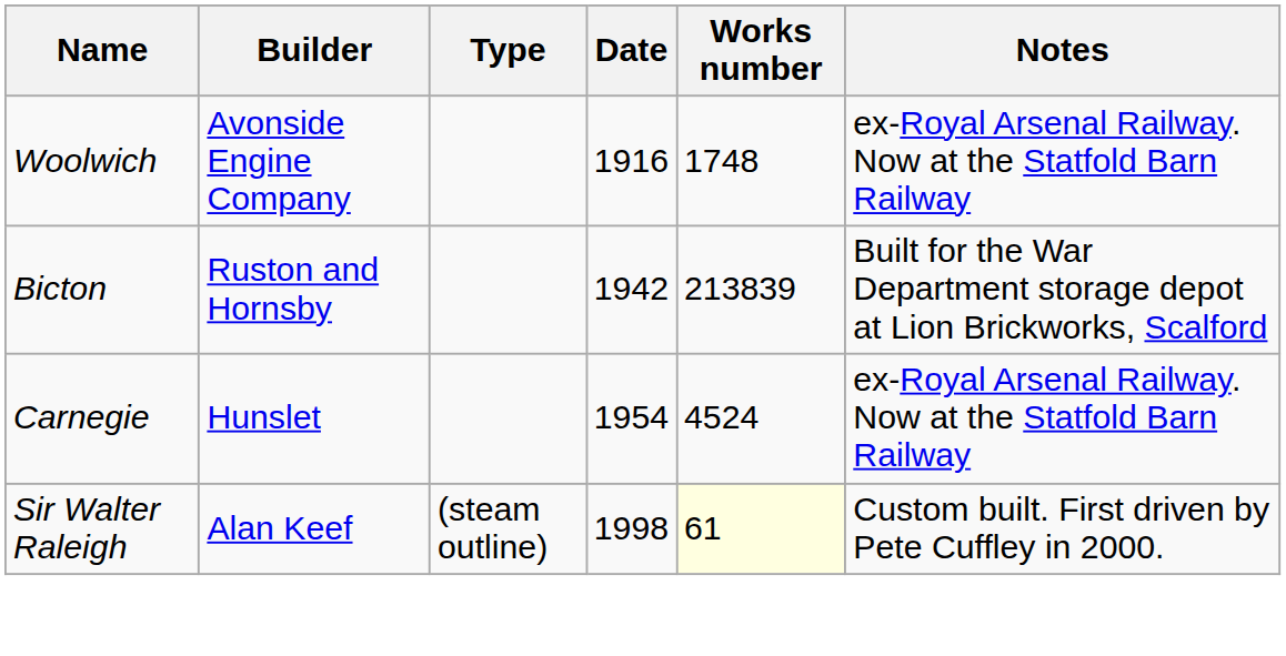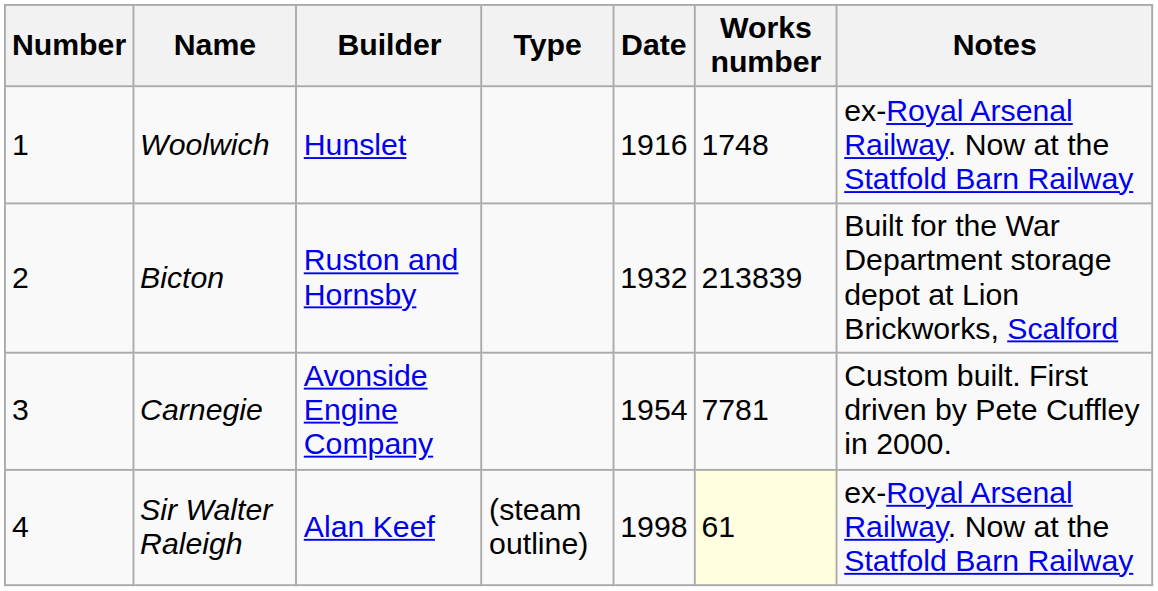+ column: Number | 1 | 2 | 3 | 4
Woolwich | Builder: Avonside Engine Company -> Hunslet
Bicton | Date: 1942 -> 1932
Carnegie | Builder: Hunslet -> Avonside Engine Company
Carnegie | Works number: 4524 -> 7781
Carnegie | Notes: ex-Royal Arsenal Railway. Now at the Statfold Barn Railway -> Custom built. First driven by Pete Cuffley in 2000.
Sir Walter Raleigh | Notes: Custom built. First driven by Pete Cuffley in 2000. -> ex-Royal Arsenal Railway. Now at the Statfold Barn Railway
